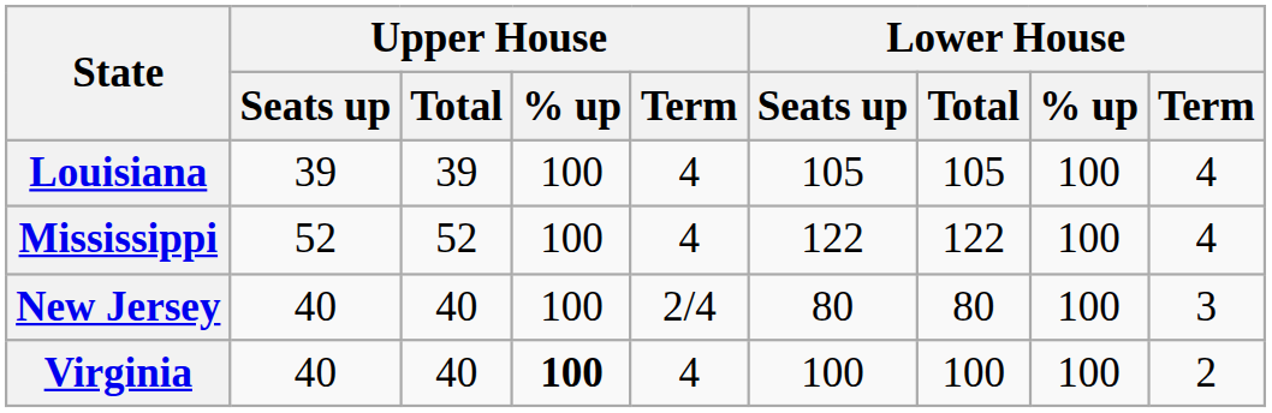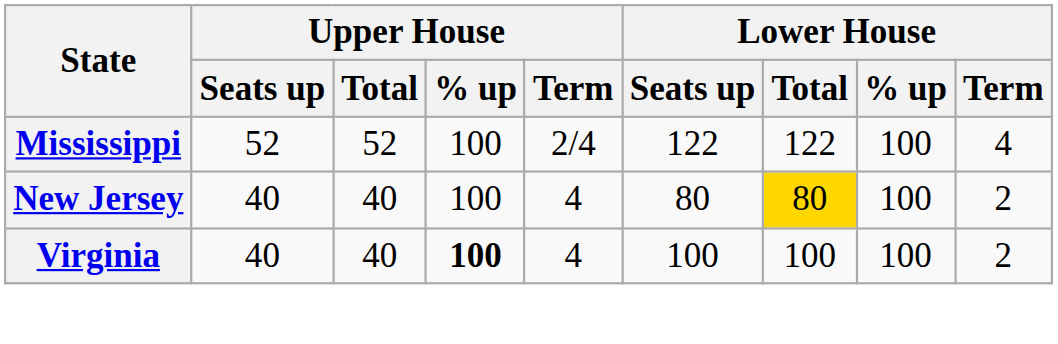- row: Louisiana | 39 | 39 | 100 | 4 | 105 | 105 | 100 | 4
Mississippi | Upper House / Term: 4 -> 2/4
New Jersey | Upper House / Term: 2/4 -> 4
New Jersey | Lower House / Total: no background -> gold background
New Jersey | Lower House / Term: 3 -> 2
